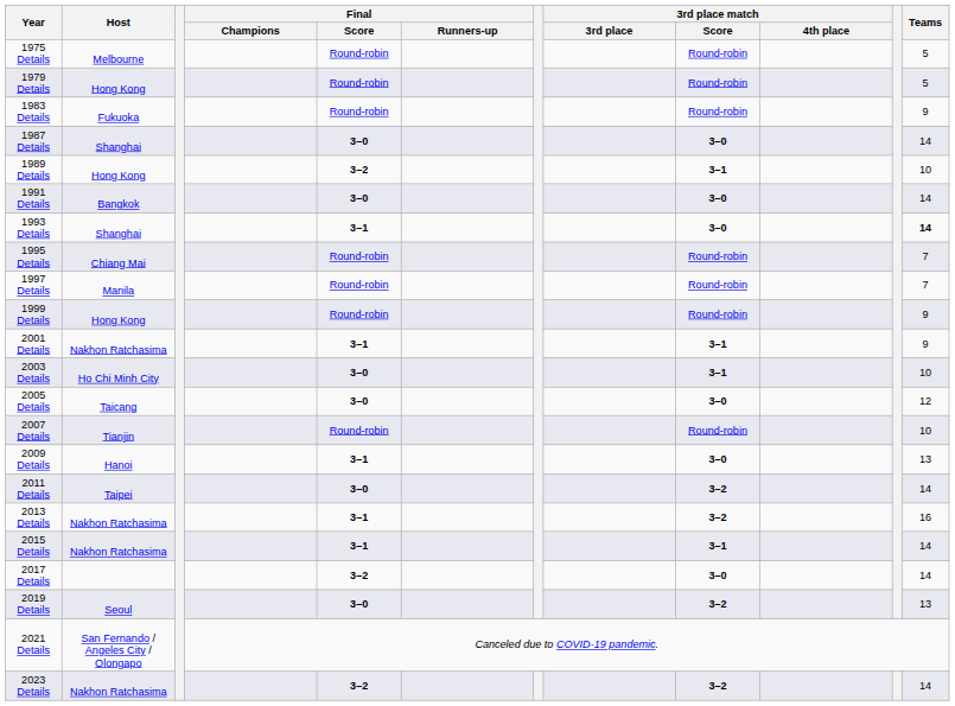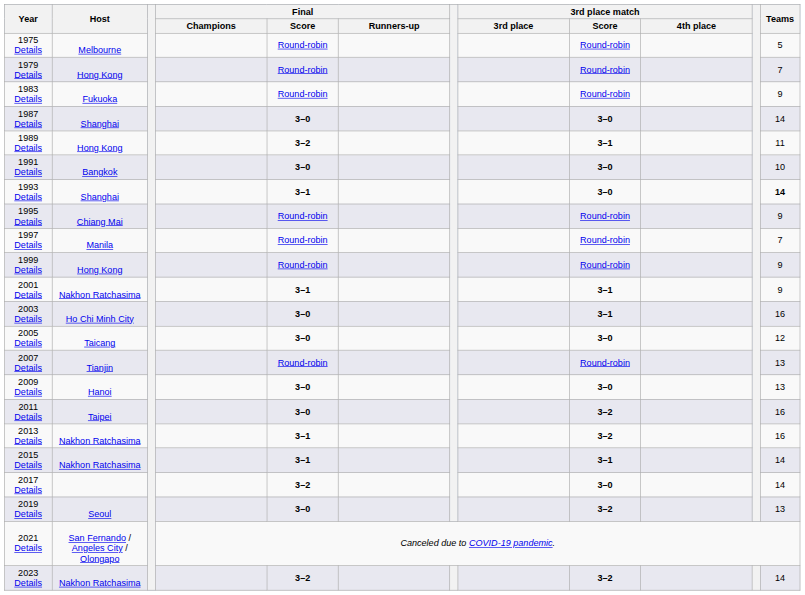1979 Details | Teams: 5 -> 7
1989 Details | Teams: 10 -> 11
1991 Details | Teams: 14 -> 10
1995 Details | Teams: 7 -> 9
2003 Details | Teams: 10 -> 16
2007 Details | Teams: 10 -> 13
2009 Details | Final / Score: 3–1 -> 3–0
2011 Details | Teams: 14 -> 16
